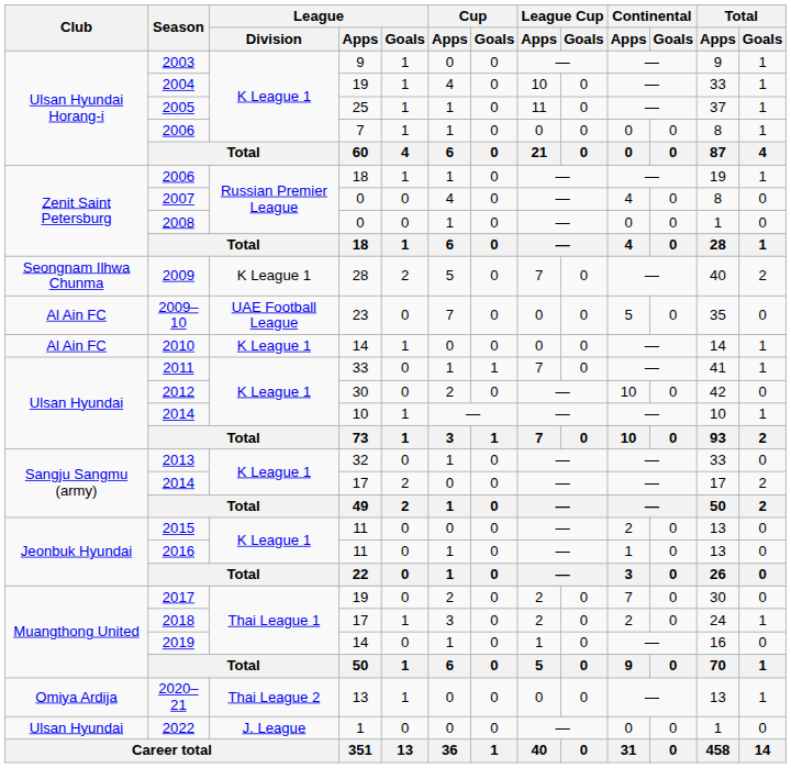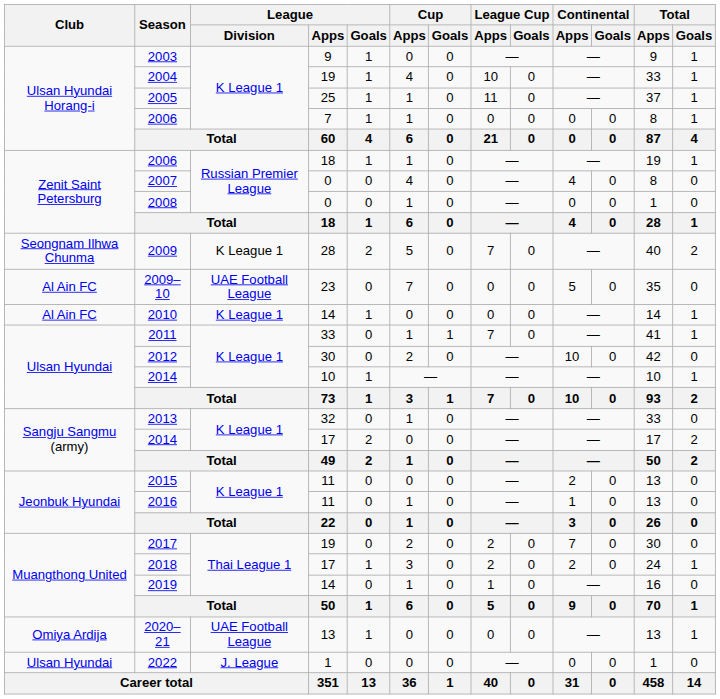2020–21 | League / Division: Thai League 2 -> UAE Football League
